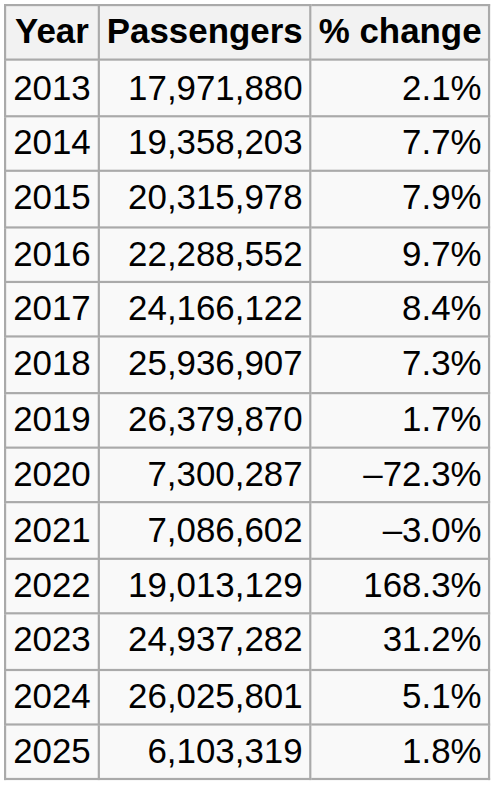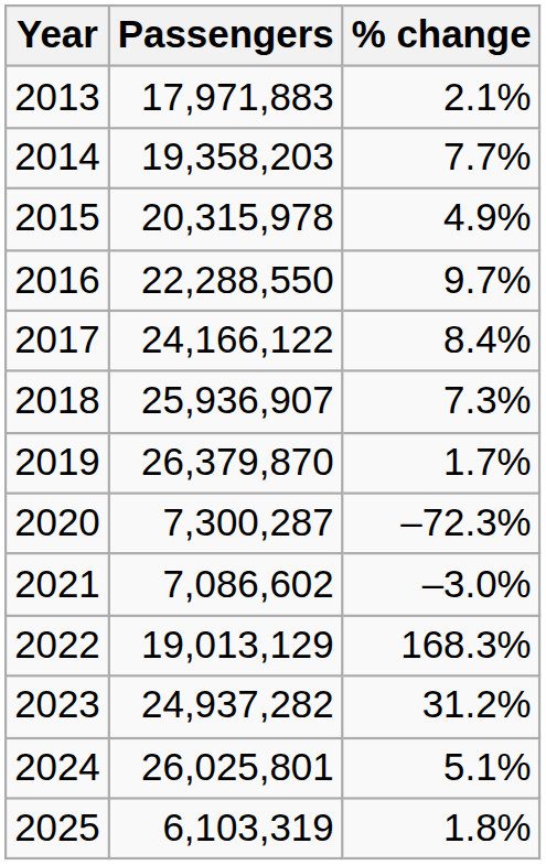2013 | Passengers: 17,971,880 -> 17,971,883
2015 | % change: 7.9% -> 4.9%
2016 | Passengers: 22,288,552 -> 22,288,550
